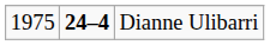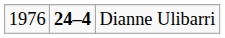Dianne Ulibarri | column 1: 1975 -> 1976
